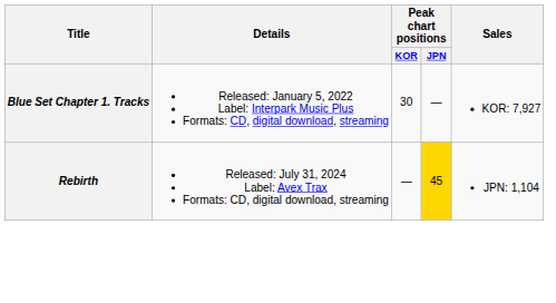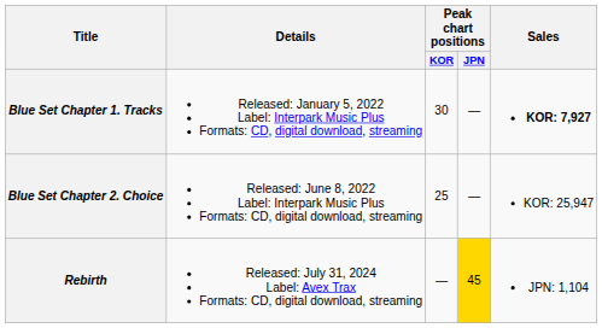Blue Set Chapter 1. Tracks | Sales: normal -> bold
+ row: Blue Set Chapter 2. Choice | Released: June 8, 2022 Label: Interpark Music Plus Formats: CD, digital download, streaming | 25 | — | KOR: 25,947
